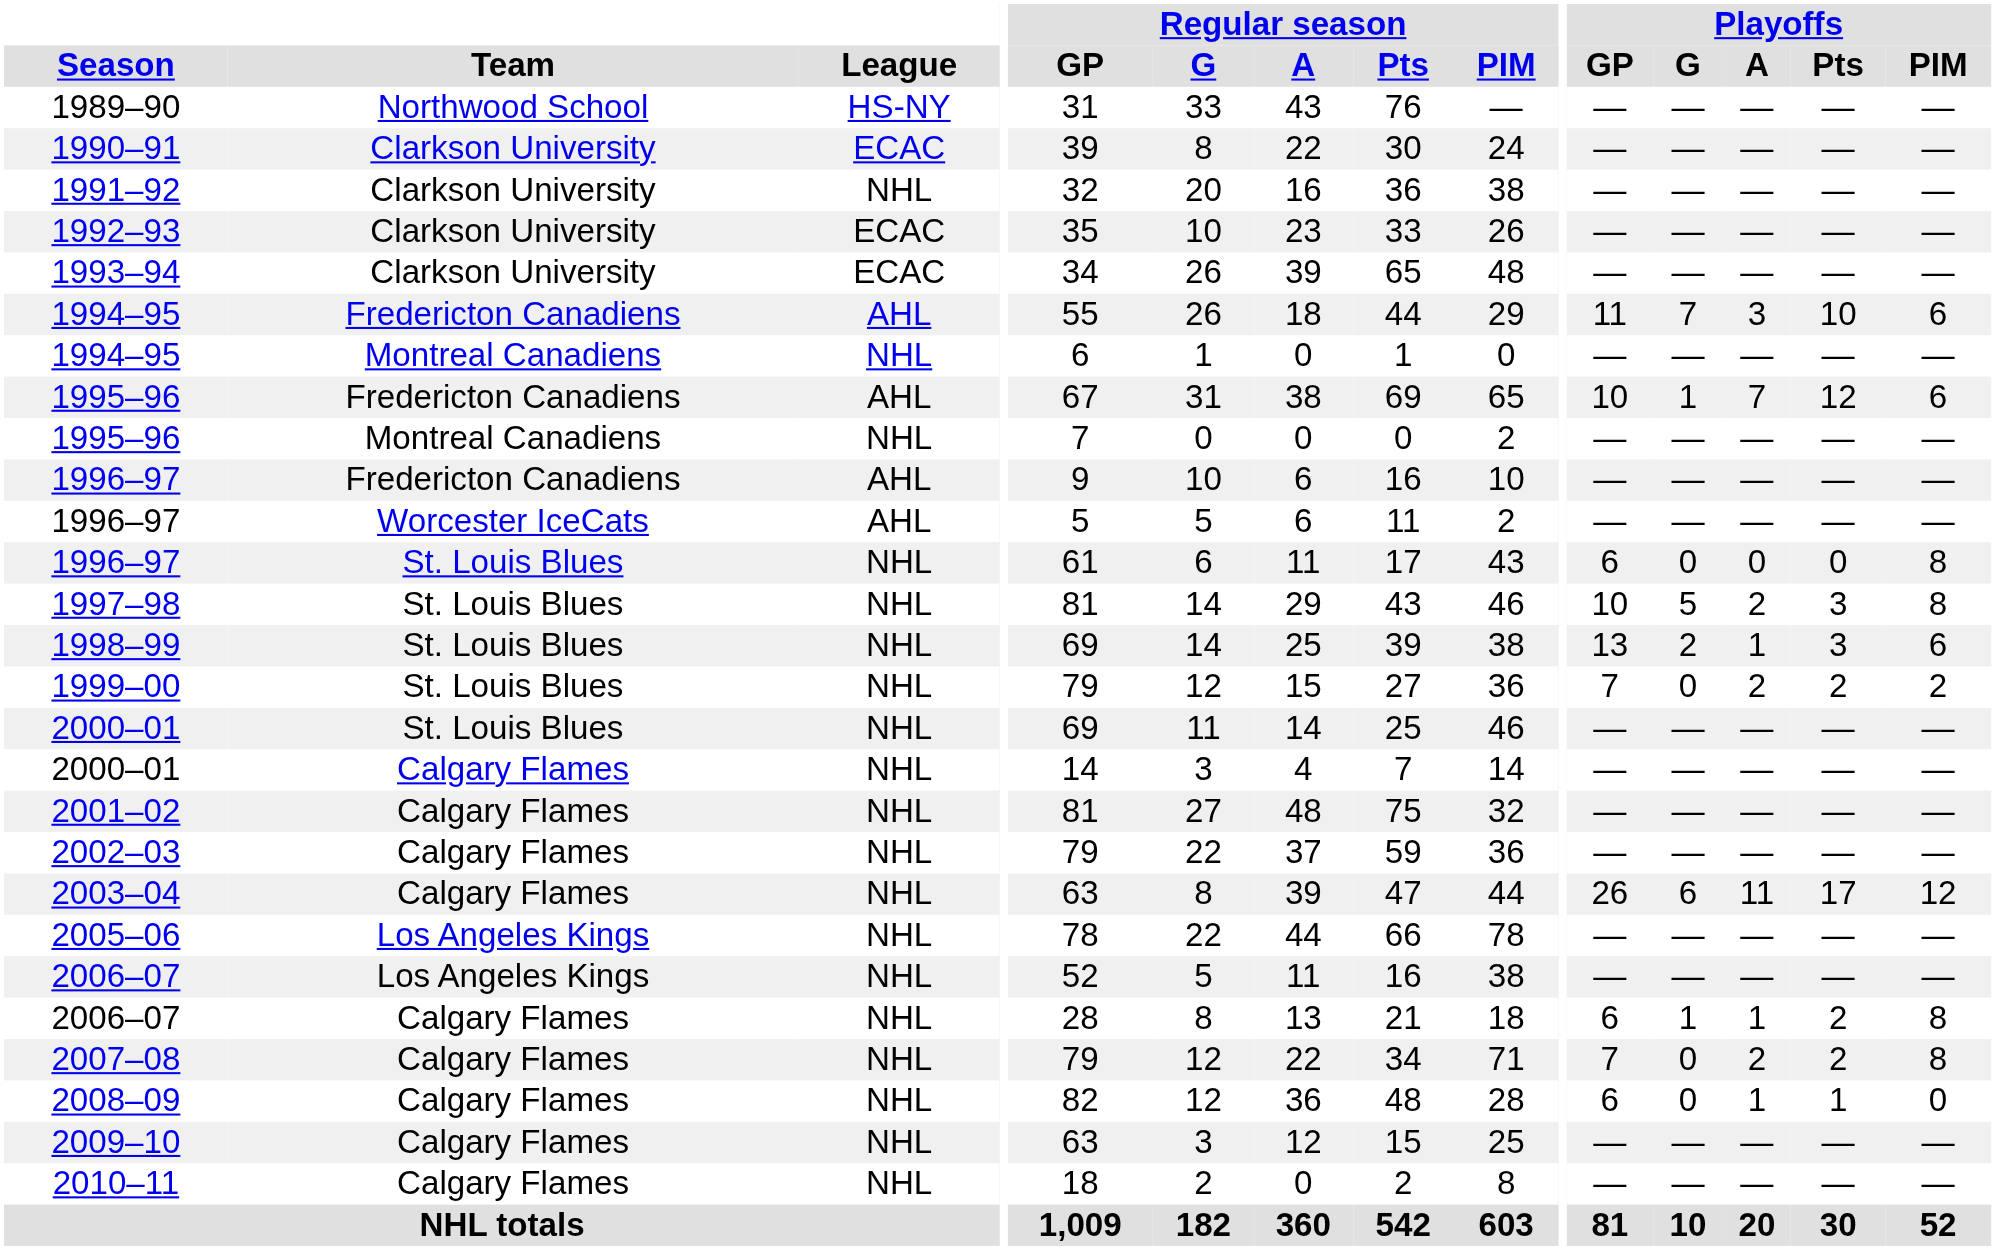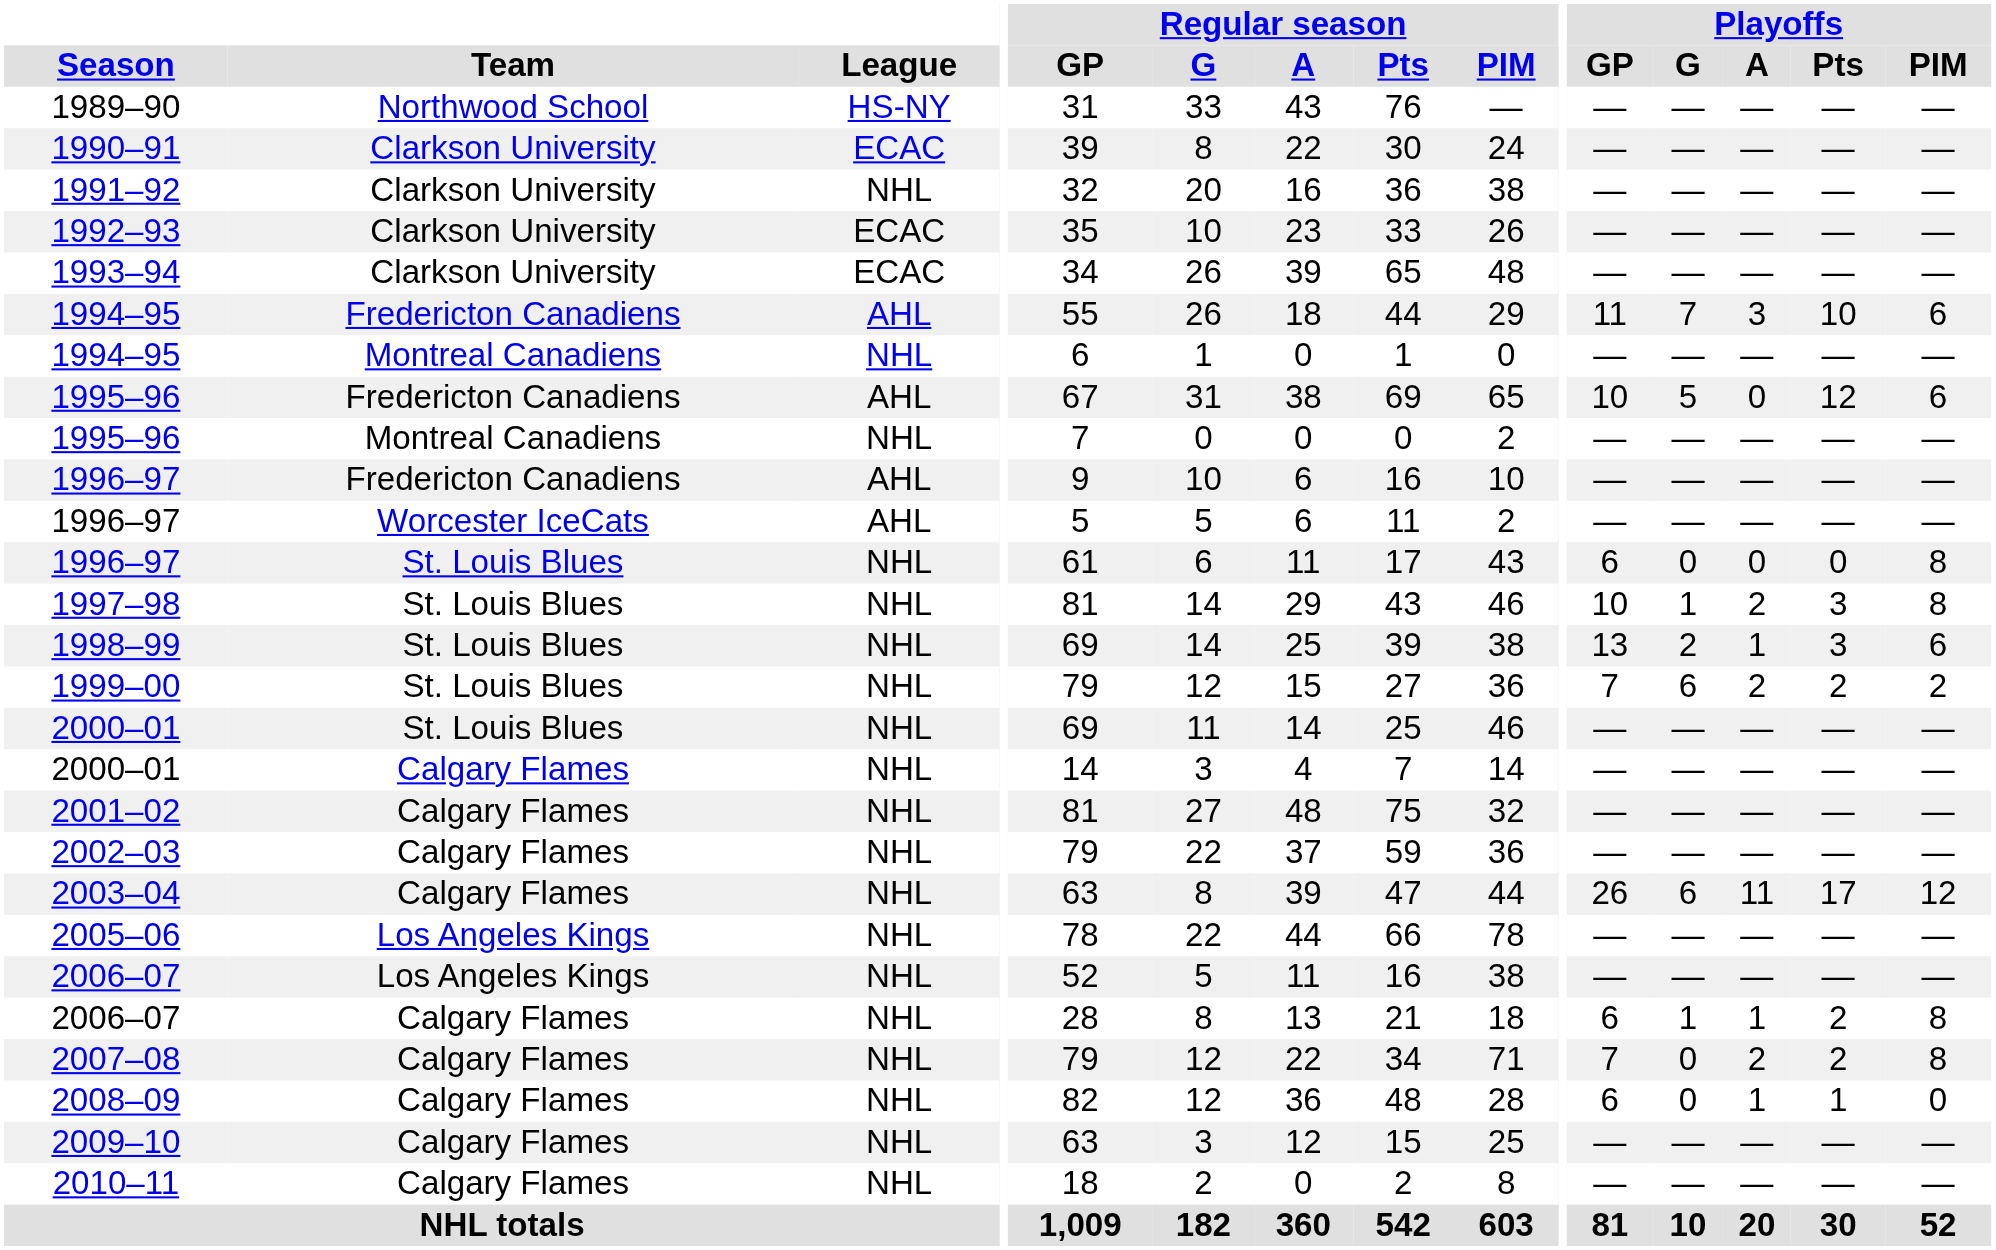1995–96 / Fredericton Canadiens | Playoffs / G: 1 -> 5
1995–96 / Fredericton Canadiens | Playoffs / A: 7 -> 0
1997–98 | Playoffs / G: 5 -> 1
1999–00 | Playoffs / G: 0 -> 6
